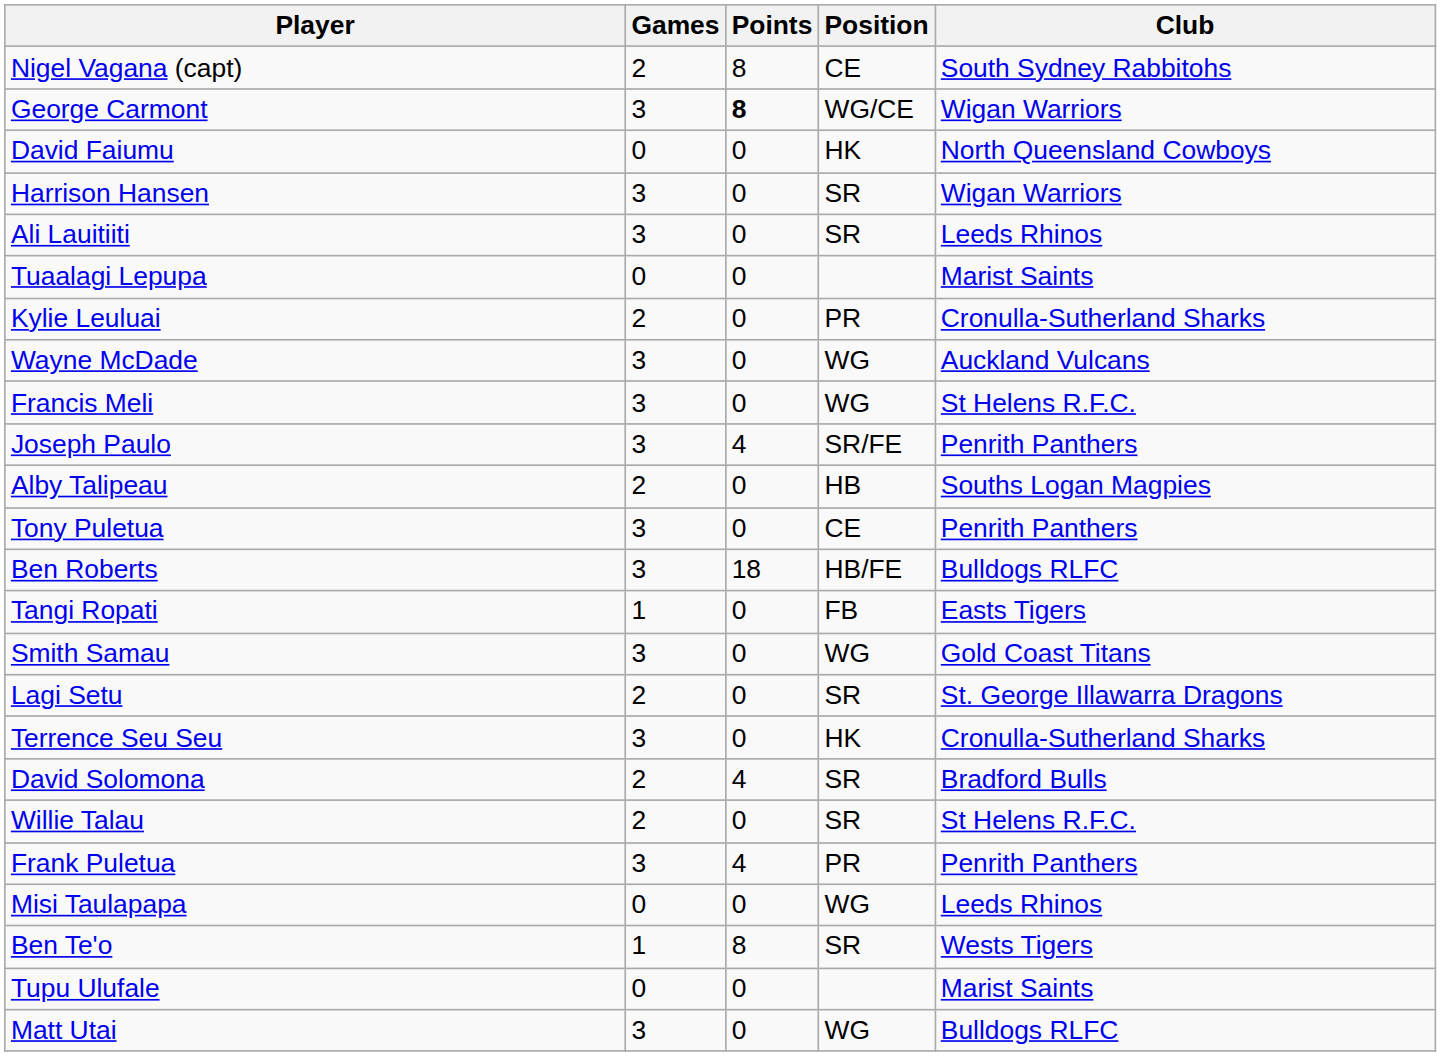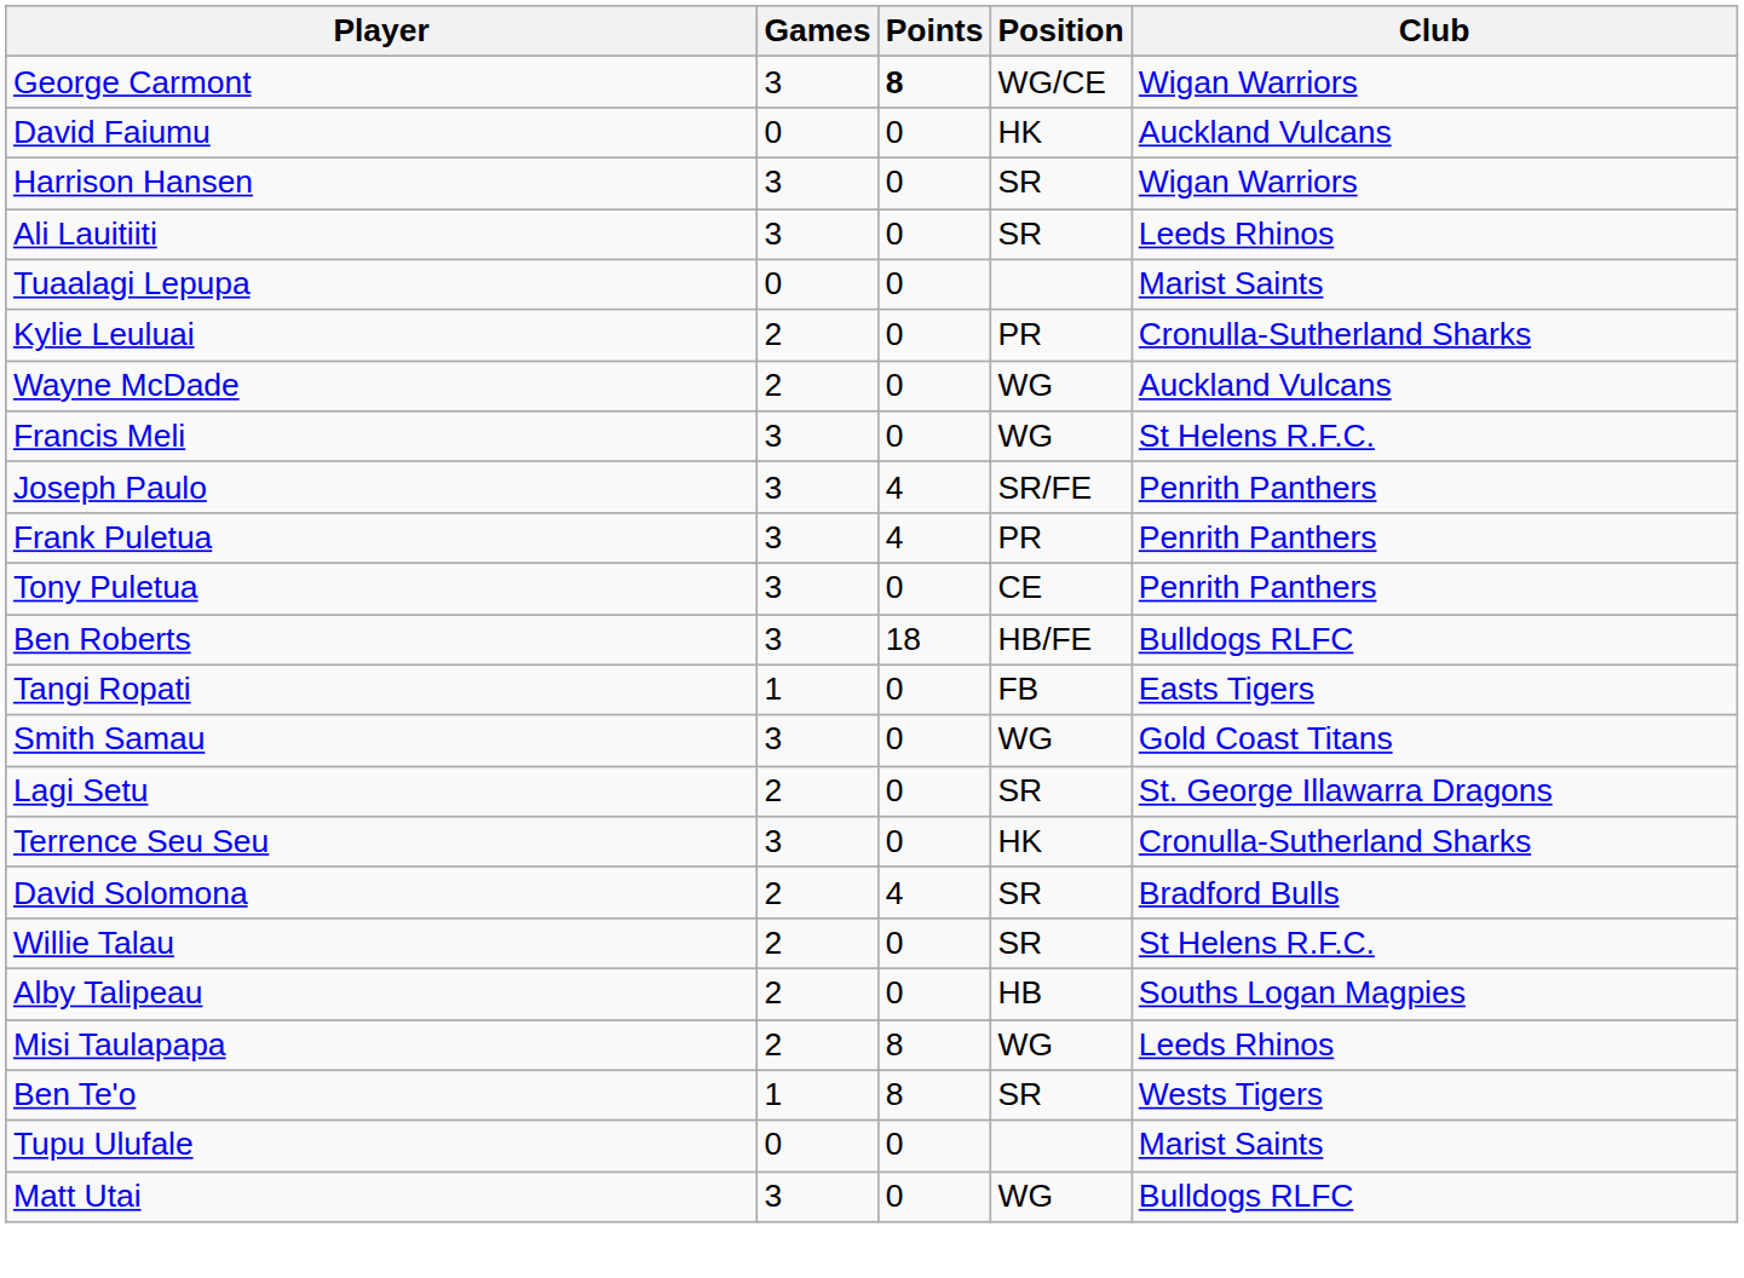- row: Nigel Vagana (capt) | 2 | 8 | CE | South Sydney Rabbitohs
David Faiumu | Club: North Queensland Cowboys -> Auckland Vulcans
Wayne McDade | Games: 3 -> 2
rows swapped: Frank Puletua <-> Alby Talipeau
Misi Taulapapa | Games: 0 -> 2
Misi Taulapapa | Points: 0 -> 8
